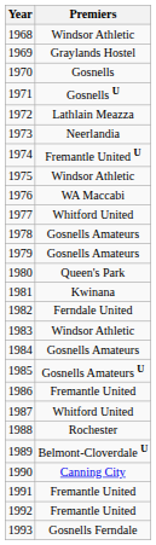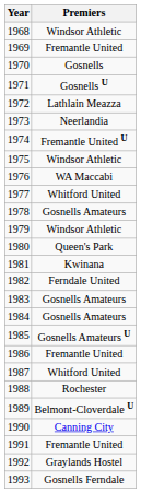1969 | Premiers: Graylands Hostel -> Fremantle United
1979 | Premiers: Gosnells Amateurs -> Windsor Athletic
1983 | Premiers: Windsor Athletic -> Gosnells Amateurs
1992 | Premiers: Fremantle United -> Graylands Hostel
